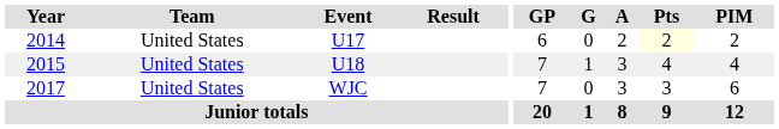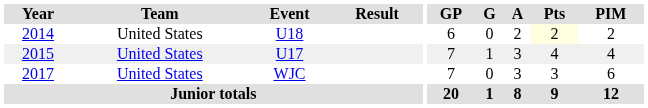2014 | Event: U17 -> U18
2015 | Event: U18 -> U17
